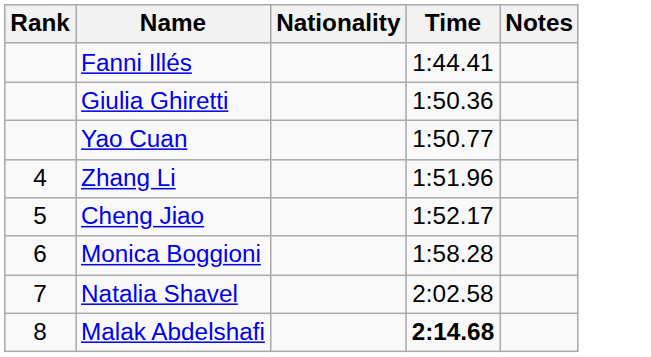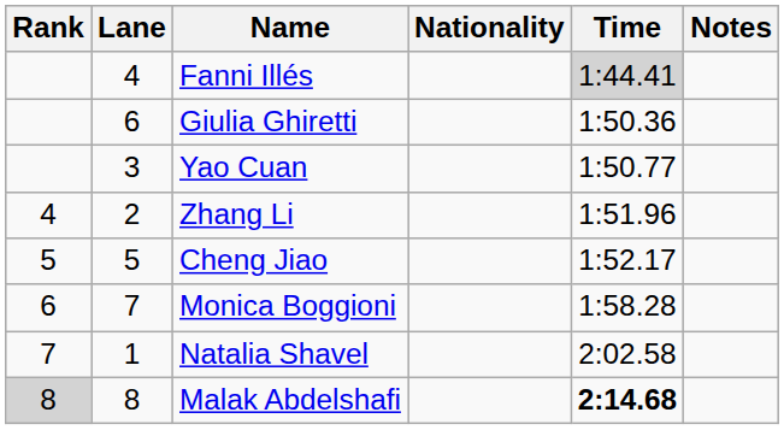+ column: Lane | 4 | 6 | 3 | 2 | 5 | 7 | 1 | 8
Fanni Illés | Time: no background -> lightgrey background
Malak Abdelshafi | Rank: no background -> lightgrey background
